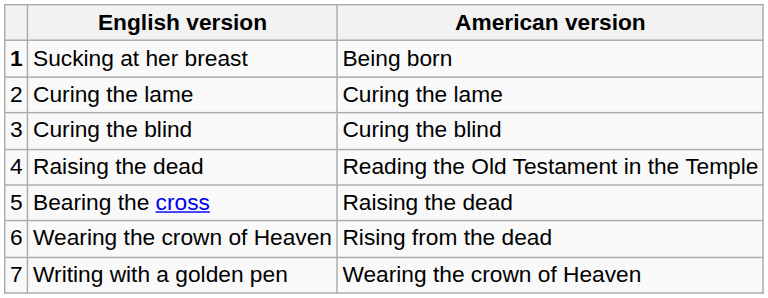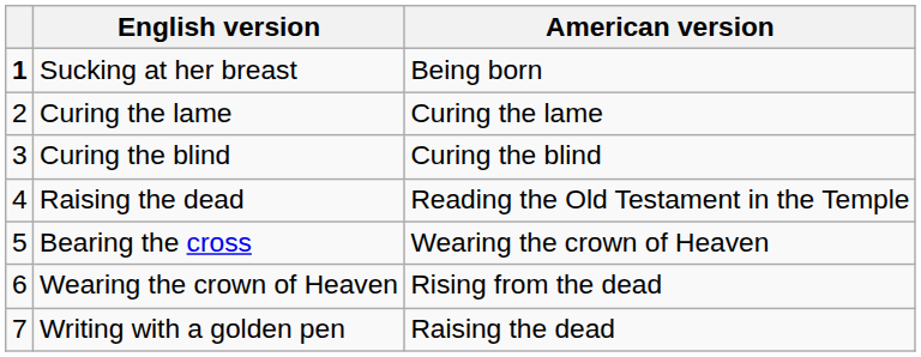Bearing the cross | American version: Raising the dead -> Wearing the crown of Heaven
Writing with a golden pen | American version: Wearing the crown of Heaven -> Raising the dead
